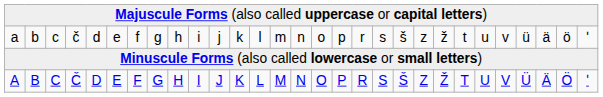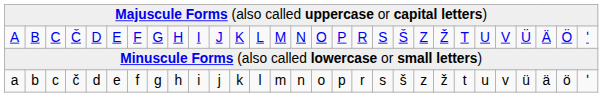rows swapped: A <-> a
